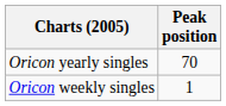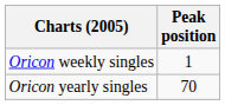rows swapped: Oricon weekly singles <-> Oricon yearly singles
